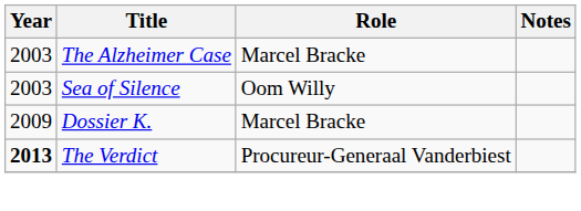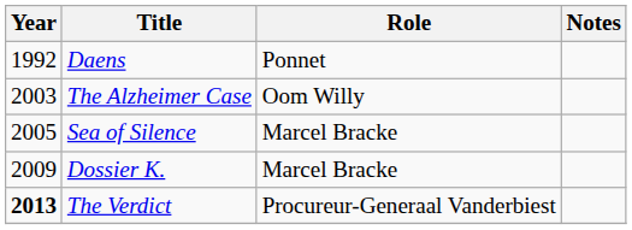+ row: 1992 | Daens | Ponnet
The Alzheimer Case | Role: Marcel Bracke -> Oom Willy
Sea of Silence | Year: 2003 -> 2005
Sea of Silence | Role: Oom Willy -> Marcel Bracke
